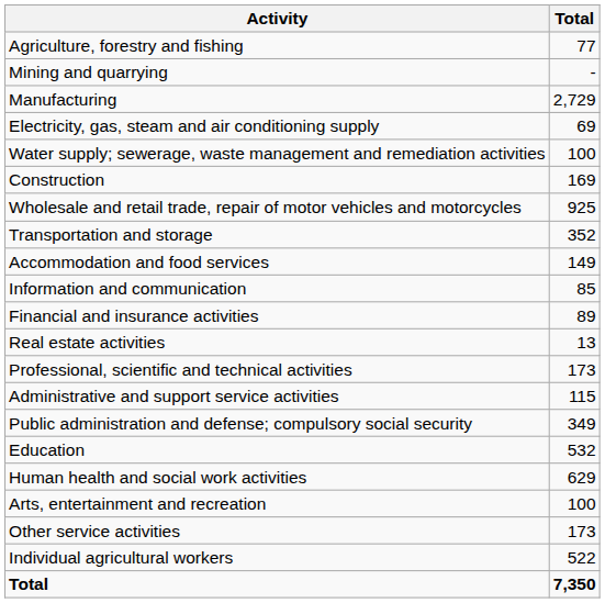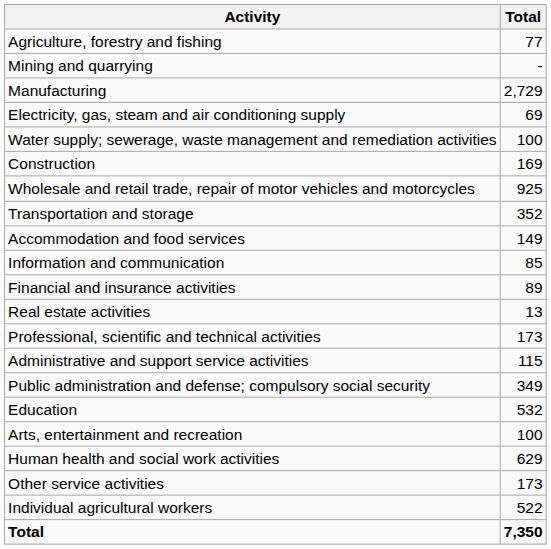rows swapped: Human health and social work activities <-> Arts, entertainment and recreation
